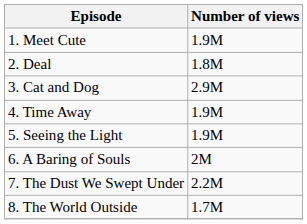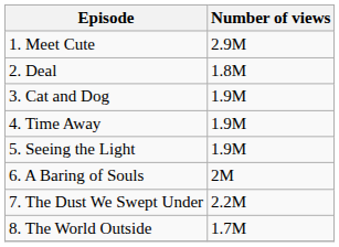1. Meet Cute | Number of views: 1.9M -> 2.9M
3. Cat and Dog | Number of views: 2.9M -> 1.9M
